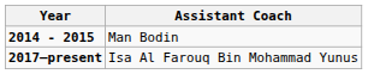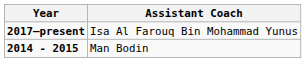rows swapped: 2014 - 2015 <-> 2017–present
